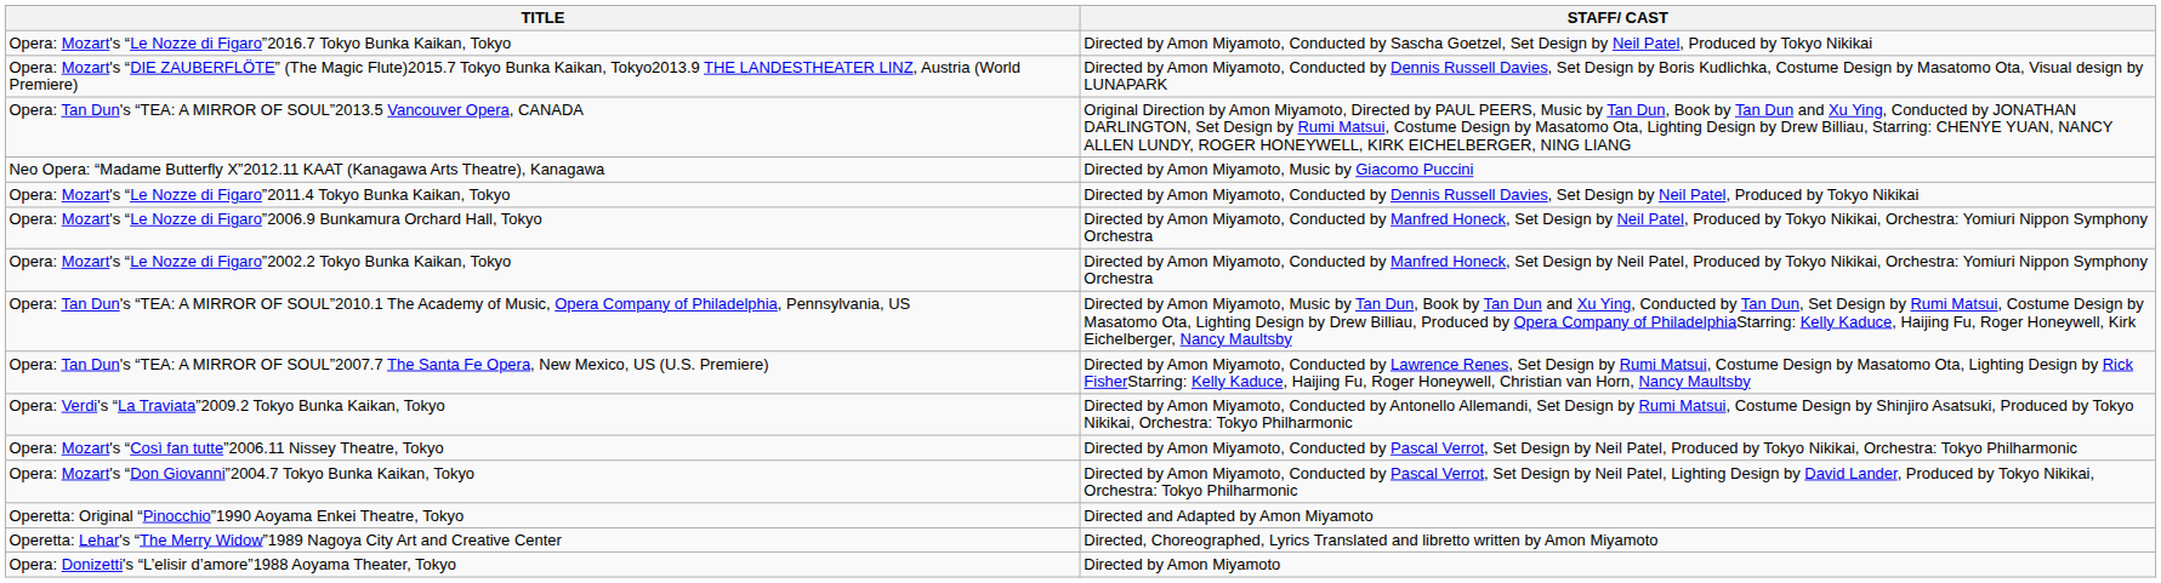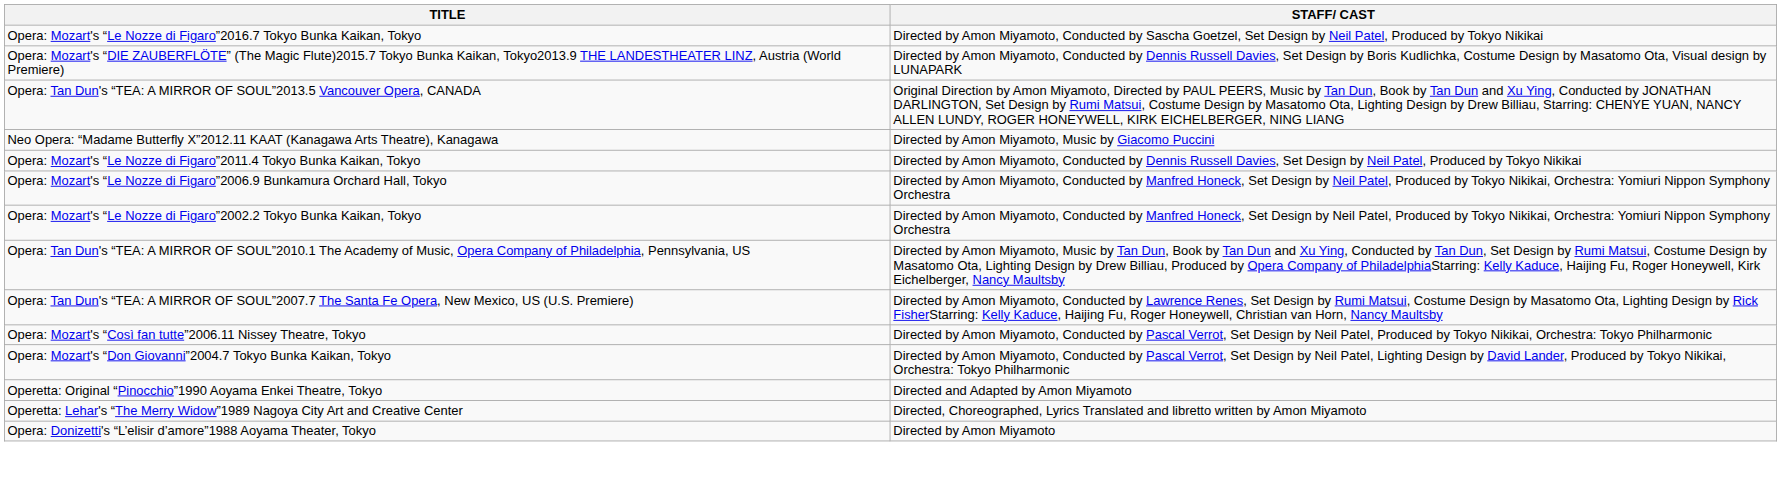- row: Opera: Verdi's “La Traviata”2009.2 Tokyo Bunka Kaikan, Tokyo | Directed by Amon Miyamoto, Conducted by Antonello Allemandi, Set Design by Rumi Matsui, Costume Design by Shinjiro Asatsuki, Produced by Tokyo Nikikai, Orchestra: Tokyo Philharmonic
